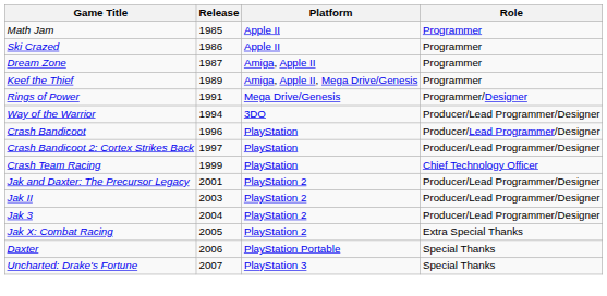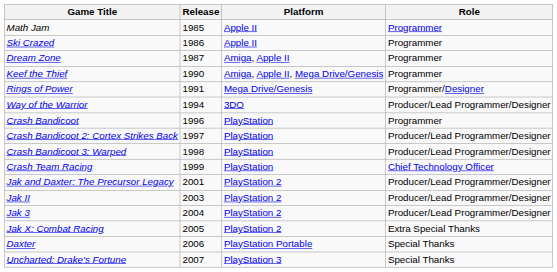Keef the Thief | Release: 1989 -> 1990
Crash Bandicoot | Role: Producer/Lead Programmer/Designer -> Programmer
+ row: Crash Bandicoot 3: Warped | 1998 | PlayStation | Producer/Lead Programmer/Designer
